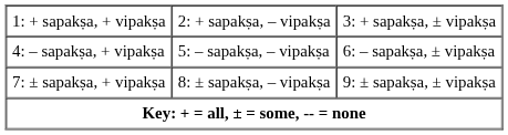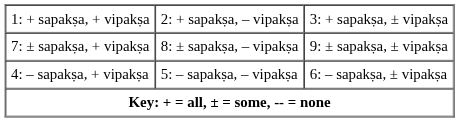rows swapped: 4: – sapakṣa, + vipakṣa <-> 7: ± sapakṣa, + vipakṣa
